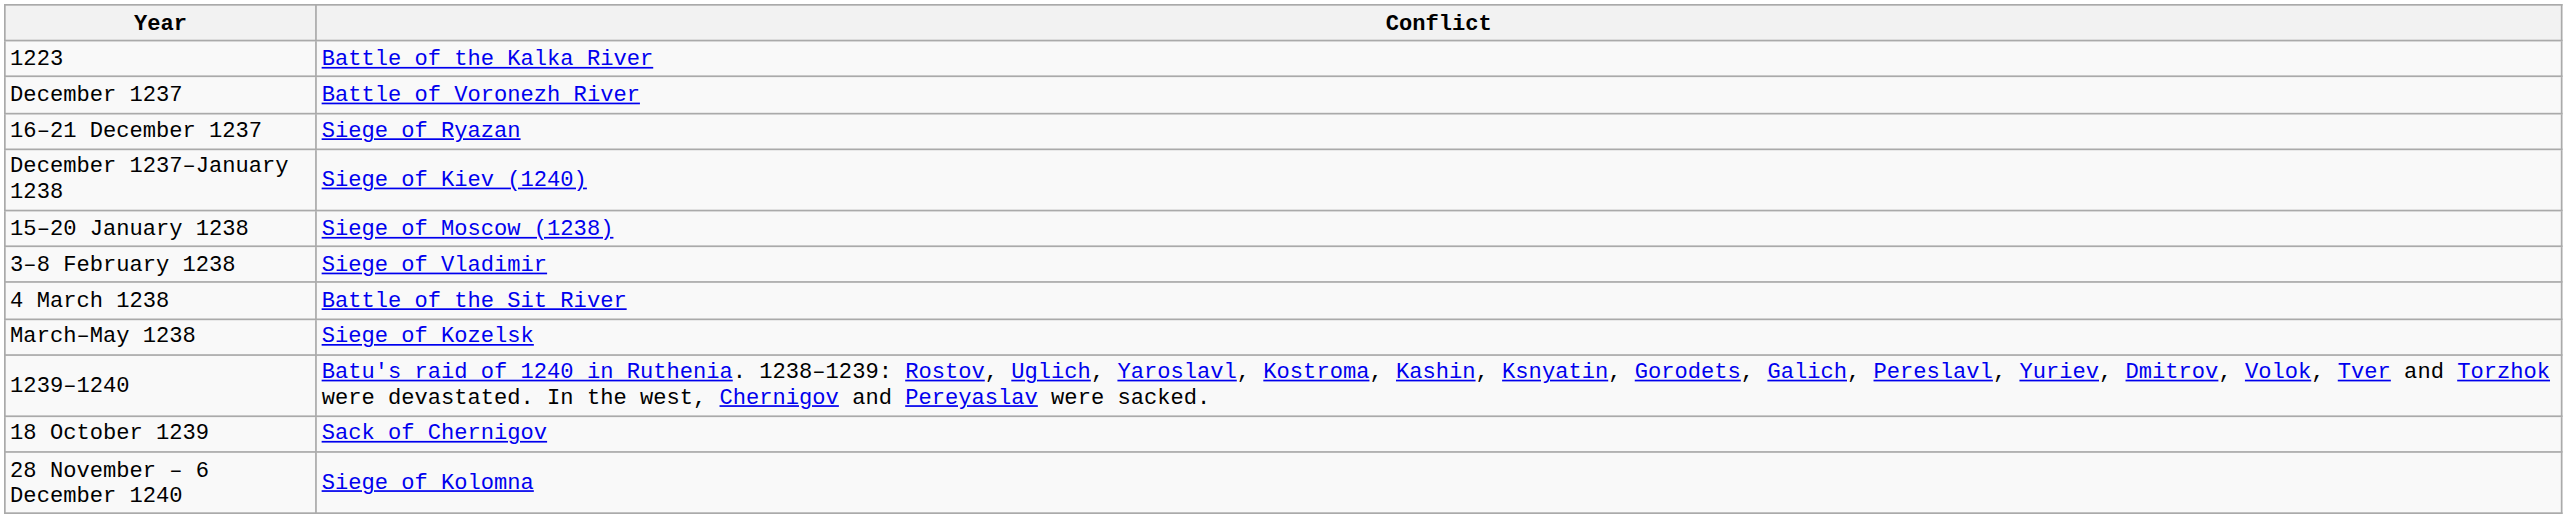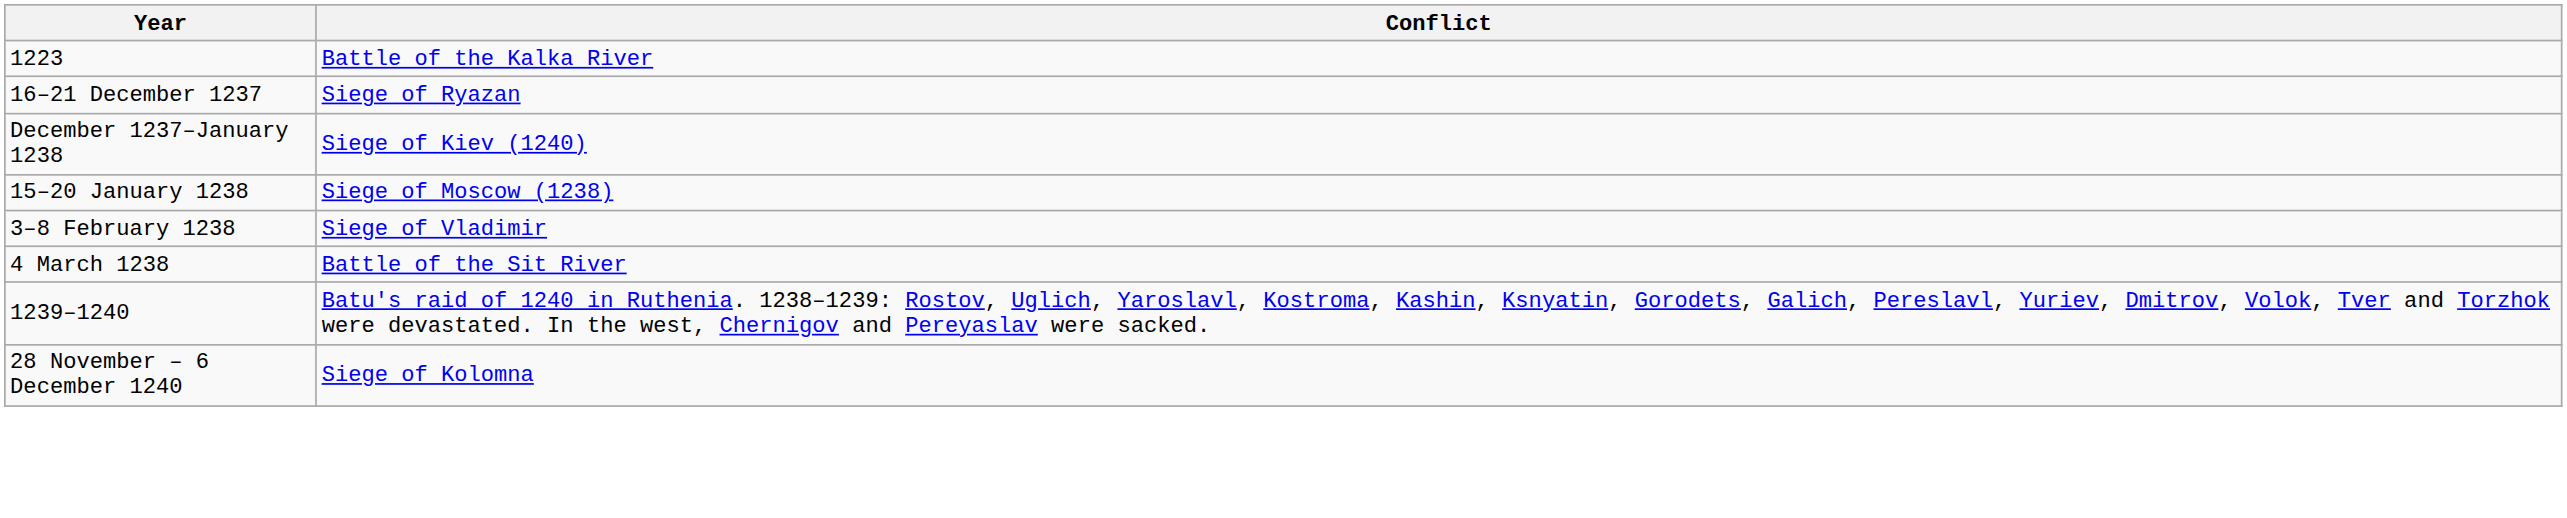- row: December 1237 | Battle of Voronezh River
- row: March–May 1238 | Siege of Kozelsk
- row: 18 October 1239 | Sack of Chernigov
